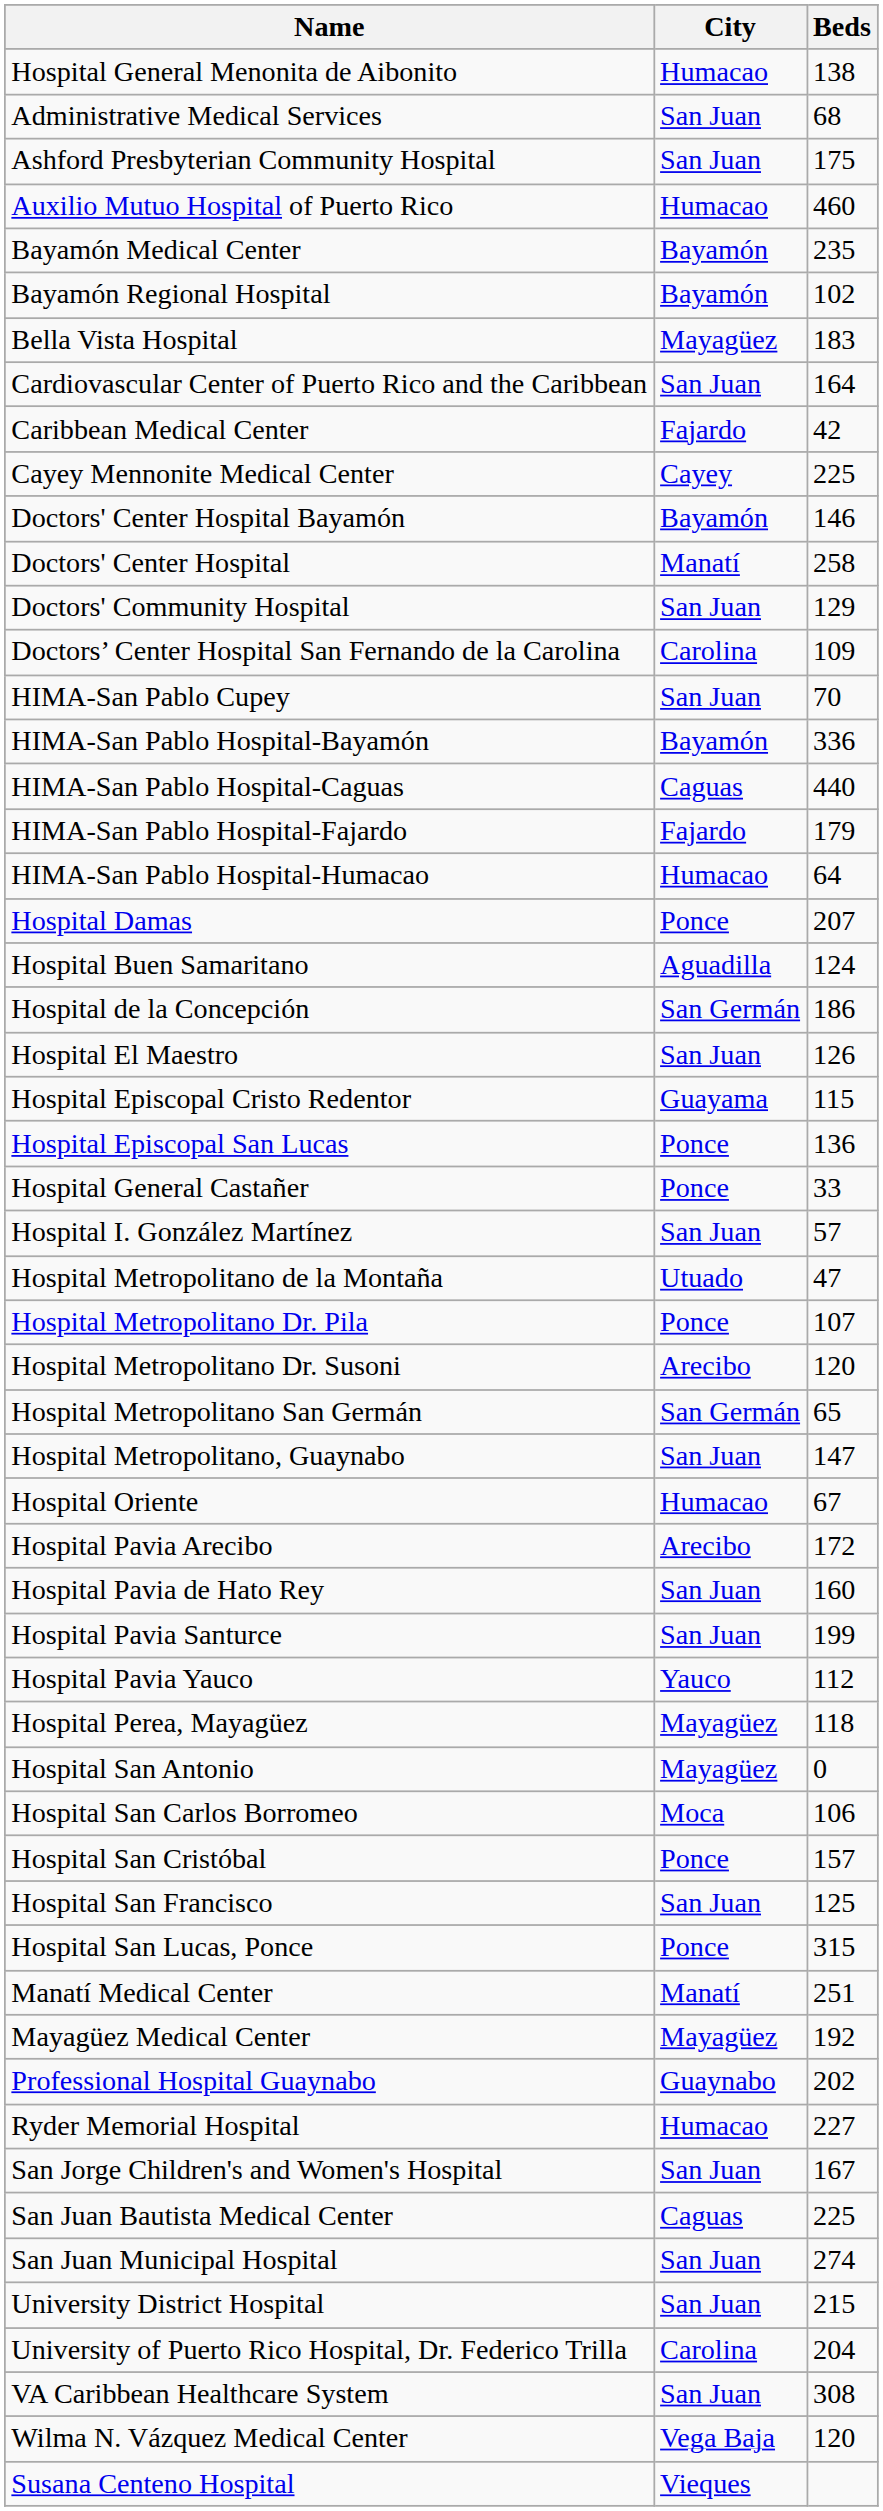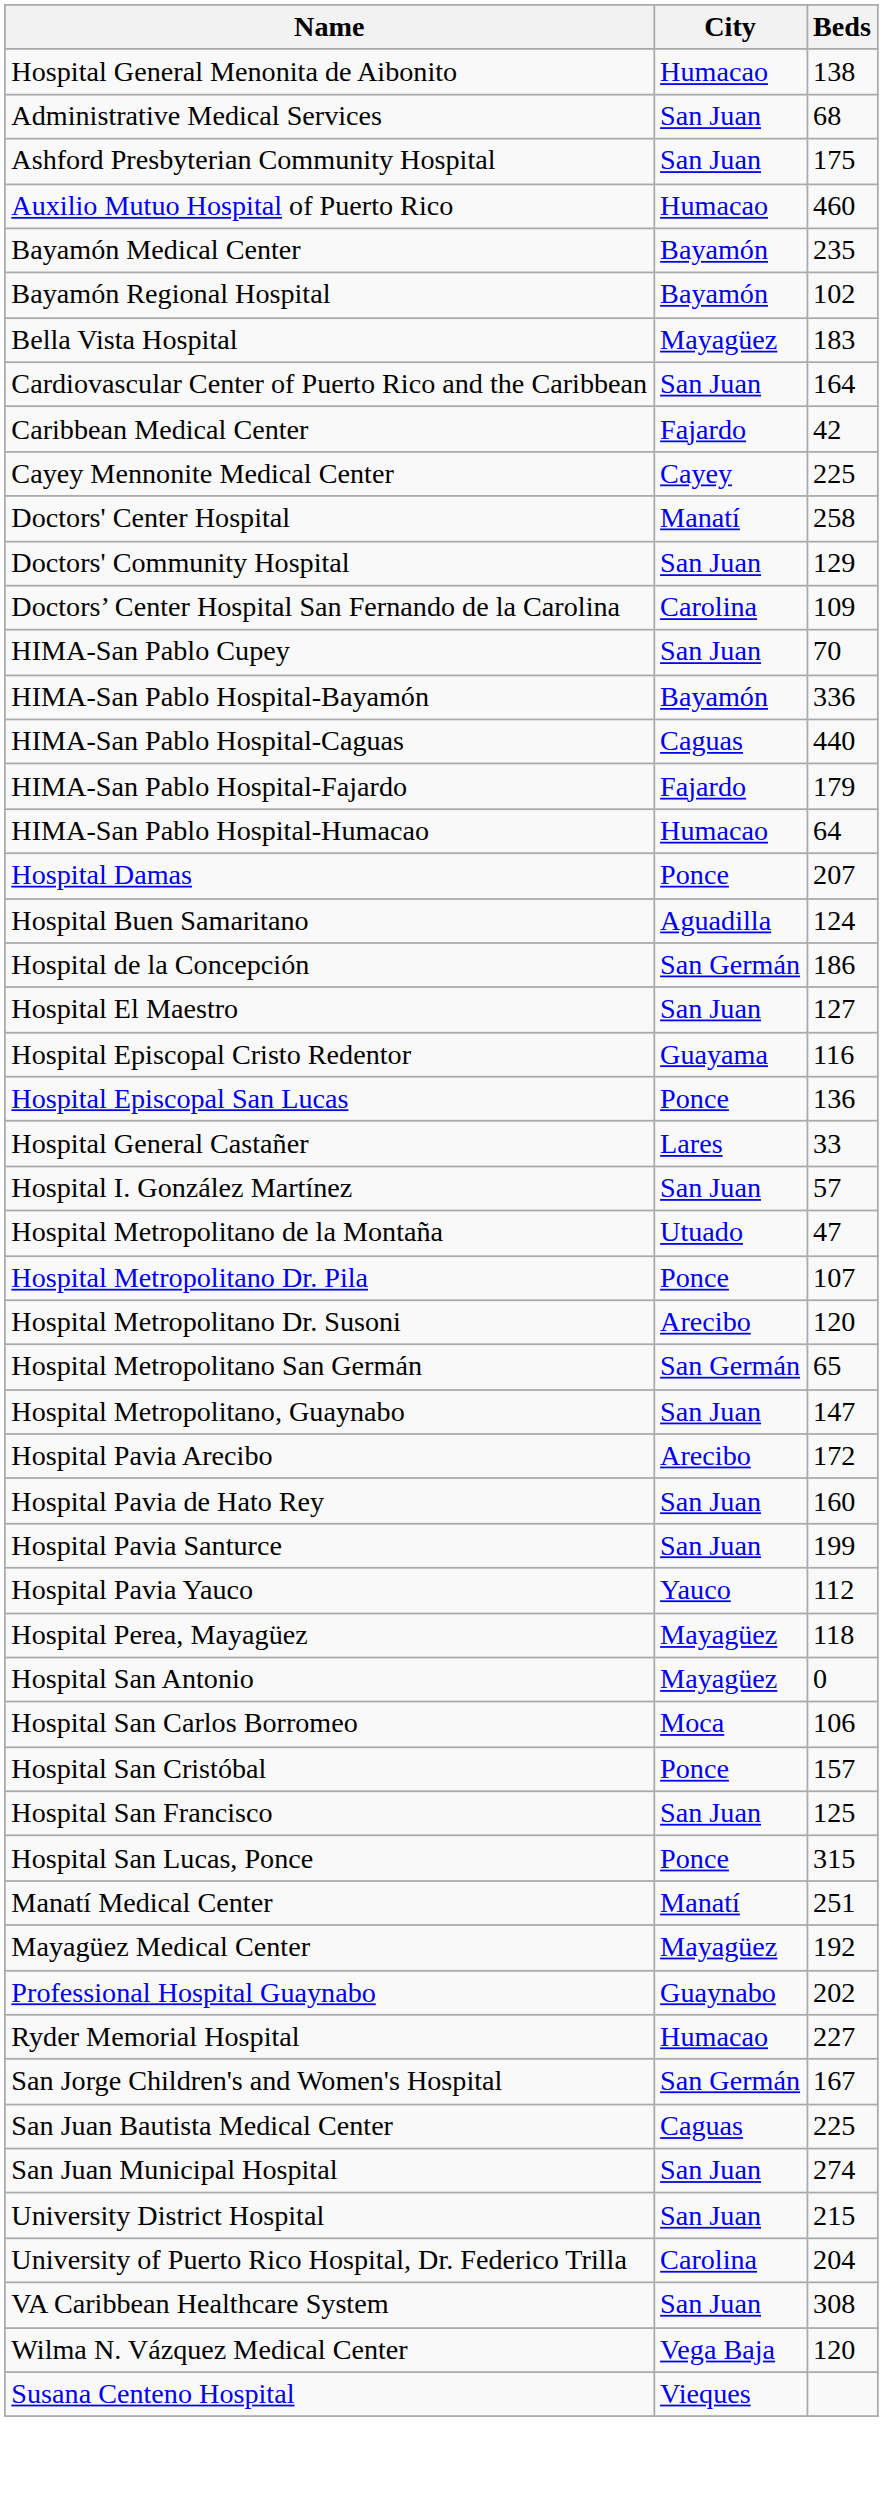- row: Doctors' Center Hospital Bayamón | Bayamón | 146
Hospital El Maestro | Beds: 126 -> 127
Hospital Episcopal Cristo Redentor | Beds: 115 -> 116
Hospital General Castañer | City: Ponce -> Lares
- row: Hospital Oriente | Humacao | 67
San Jorge Children's and Women's Hospital | City: San Juan -> San Germán
